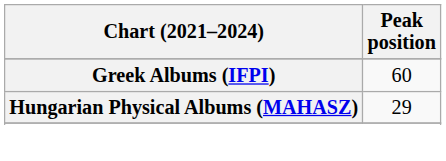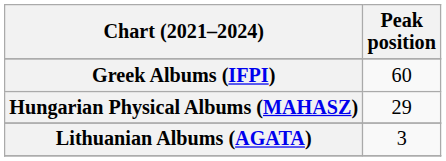+ row: Lithuanian Albums (AGATA) | 3
